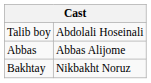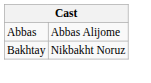- row: Talib boy | Abdolali Hoseinali
